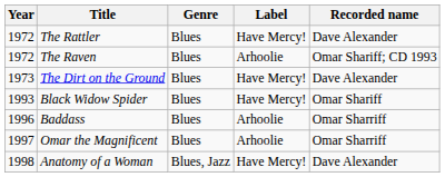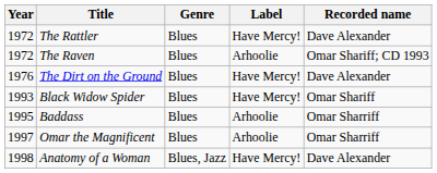The Dirt on the Ground | Year: 1973 -> 1976
Baddass | Year: 1996 -> 1995
